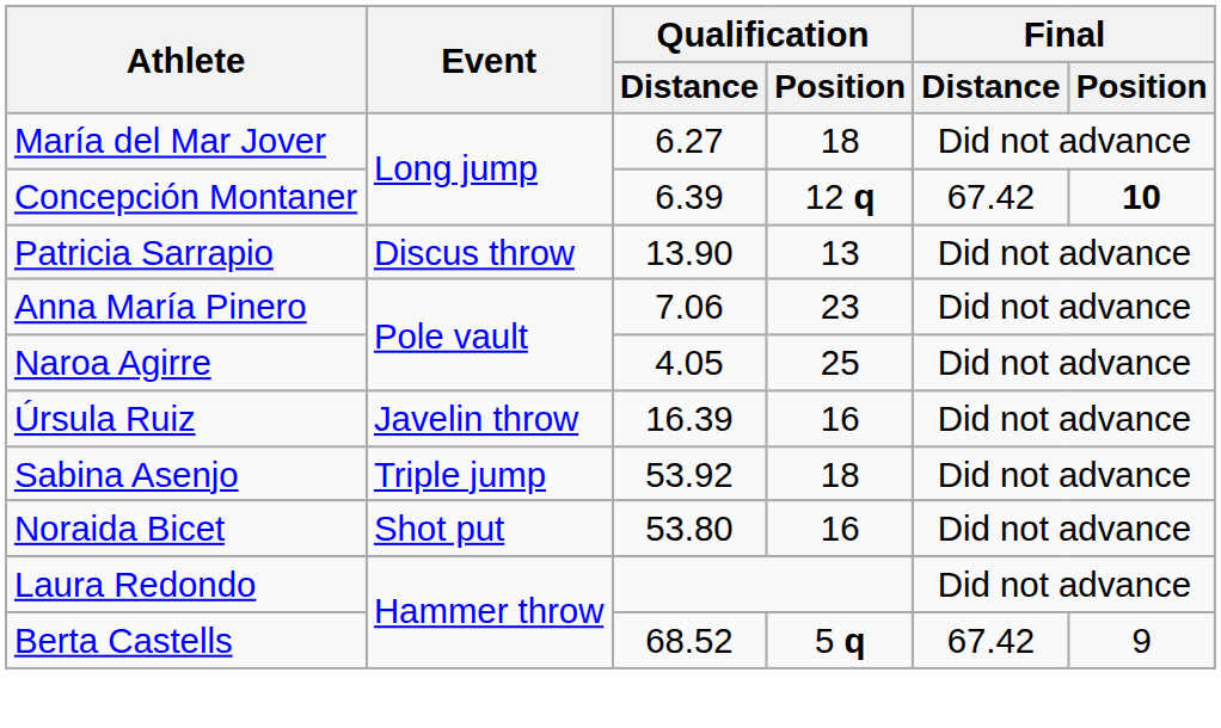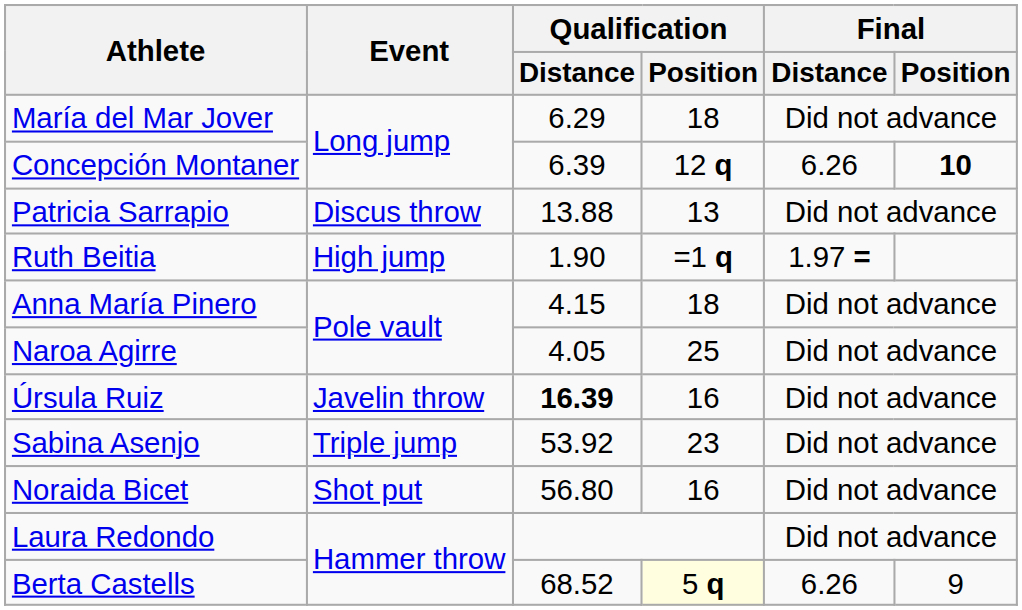María del Mar Jover | Qualification / Distance: 6.27 -> 6.29
Concepción Montaner | Final / Distance: 67.42 -> 6.26
Patricia Sarrapio | Qualification / Distance: 13.90 -> 13.88
+ row: Ruth Beitia | High jump | 1.90 | =1 q | 1.97 =
Anna María Pinero | Qualification / Distance: 7.06 -> 4.15
Anna María Pinero | Qualification / Position: 23 -> 18
Úrsula Ruiz | Qualification / Distance: normal -> bold
Sabina Asenjo | Qualification / Position: 18 -> 23
Noraida Bicet | Qualification / Distance: 53.80 -> 56.80
Berta Castells | Qualification / Position: no background -> lightyellow background
Berta Castells | Final / Distance: 67.42 -> 6.26
